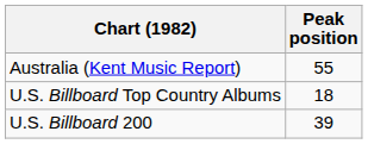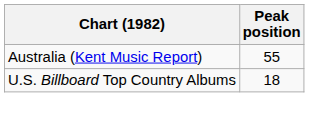- row: U.S. Billboard 200 | 39
